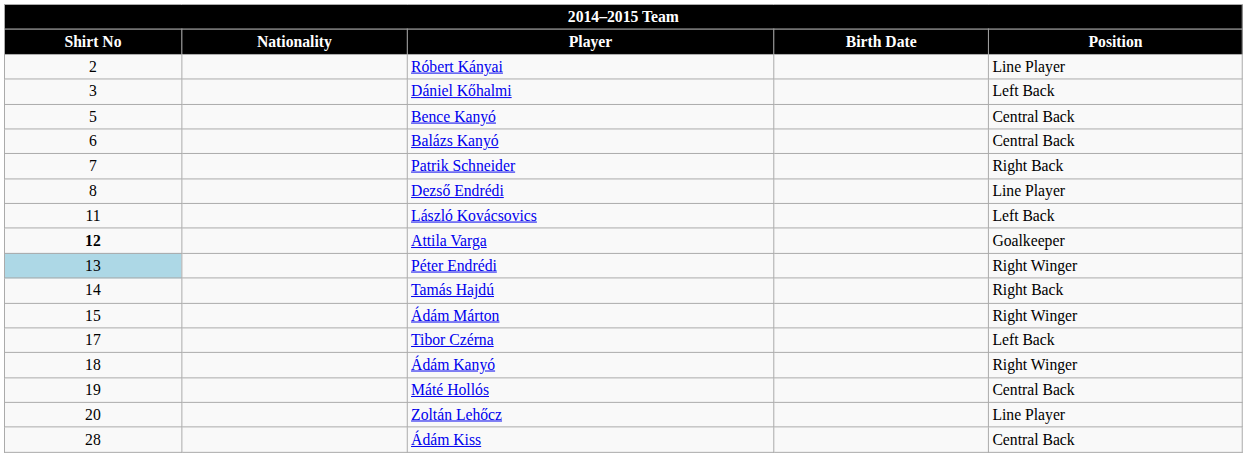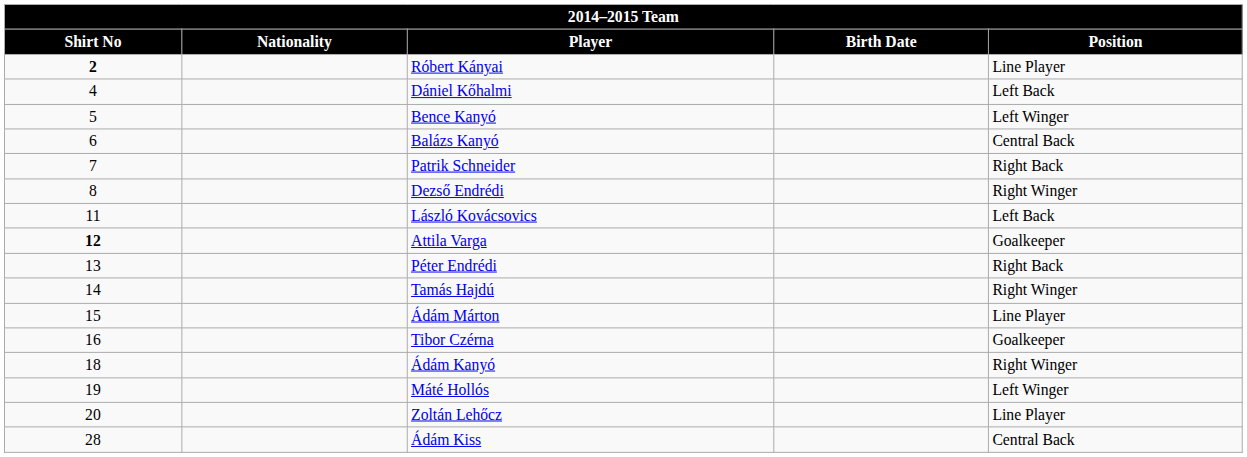Róbert Kányai | Shirt No: normal -> bold
Dániel Kőhalmi | Shirt No: 3 -> 4
Bence Kanyó | Position: Central Back -> Left Winger
Dezső Endrédi | Position: Line Player -> Right Winger
Péter Endrédi | Shirt No: lightblue background -> no background
Péter Endrédi | Position: Right Winger -> Right Back
Tamás Hajdú | Position: Right Back -> Right Winger
Ádám Márton | Position: Right Winger -> Line Player
Tibor Czérna | Shirt No: 17 -> 16
Tibor Czérna | Position: Left Back -> Goalkeeper
Máté Hollós | Position: Central Back -> Left Winger
